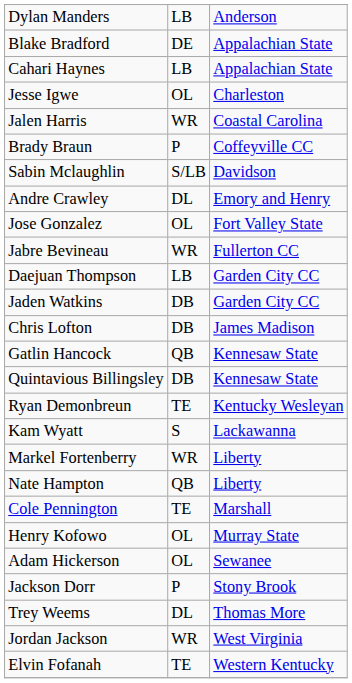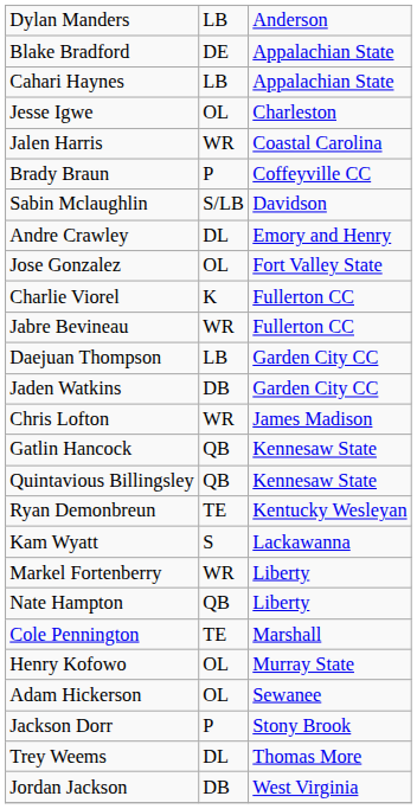+ row: Charlie Viorel | K | Fullerton CC
Chris Lofton | column 2: DB -> WR
Quintavious Billingsley | column 2: DB -> QB
Jordan Jackson | column 2: WR -> DB
- row: Elvin Fofanah | TE | Western Kentucky
